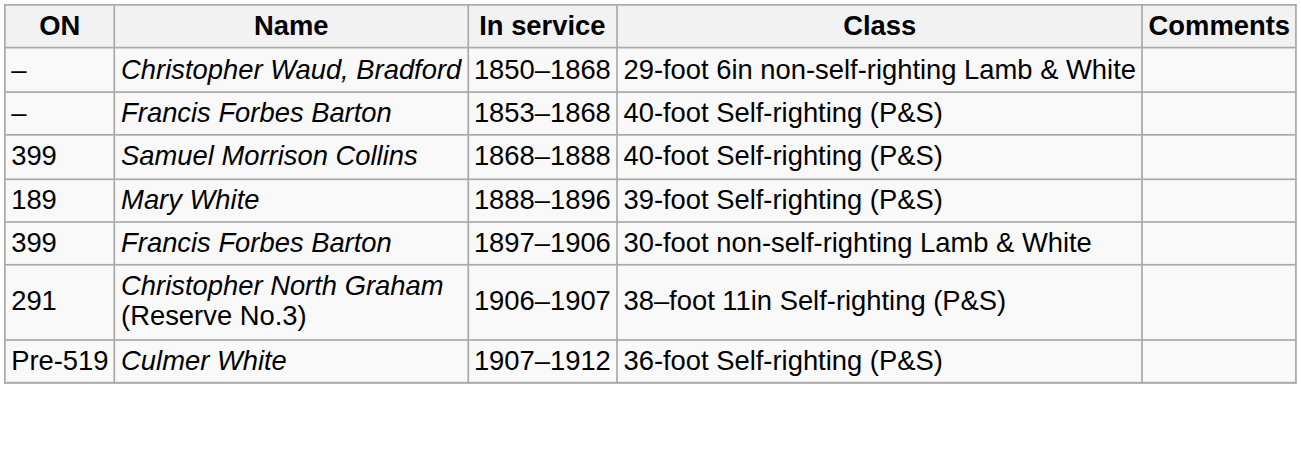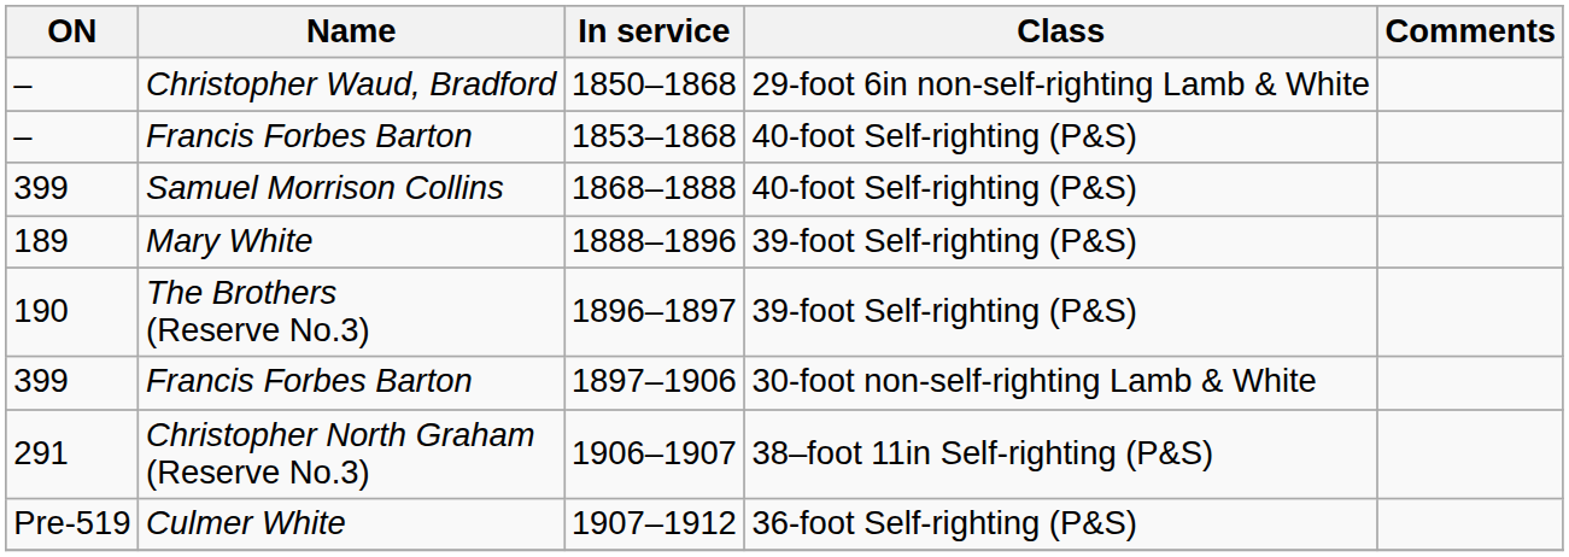+ row: 190 | The Brothers (Reserve No.3) | 1896–1897 | 39-foot Self-righting (P&S)
